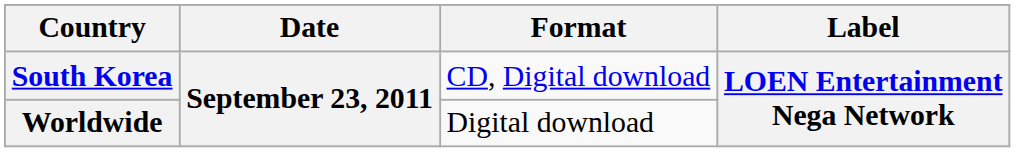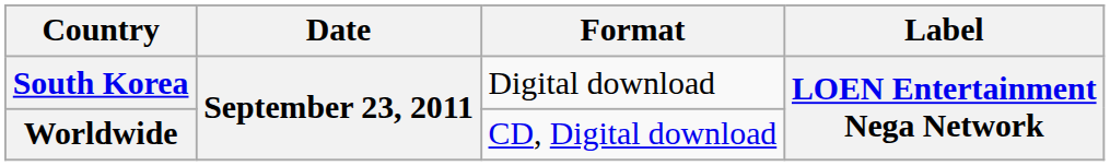South Korea | Format: CD, Digital download -> Digital download
Worldwide | Format: Digital download -> CD, Digital download
